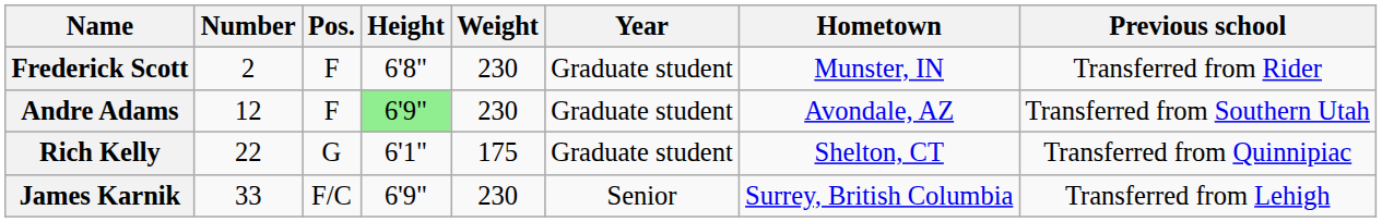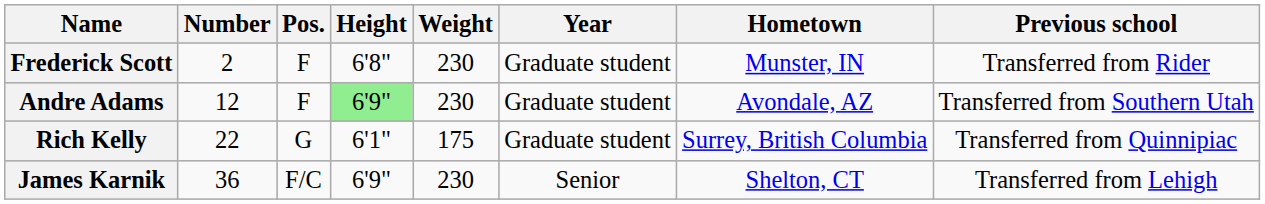Rich Kelly | Hometown: Shelton, CT -> Surrey, British Columbia
James Karnik | Number: 33 -> 36
James Karnik | Hometown: Surrey, British Columbia -> Shelton, CT
